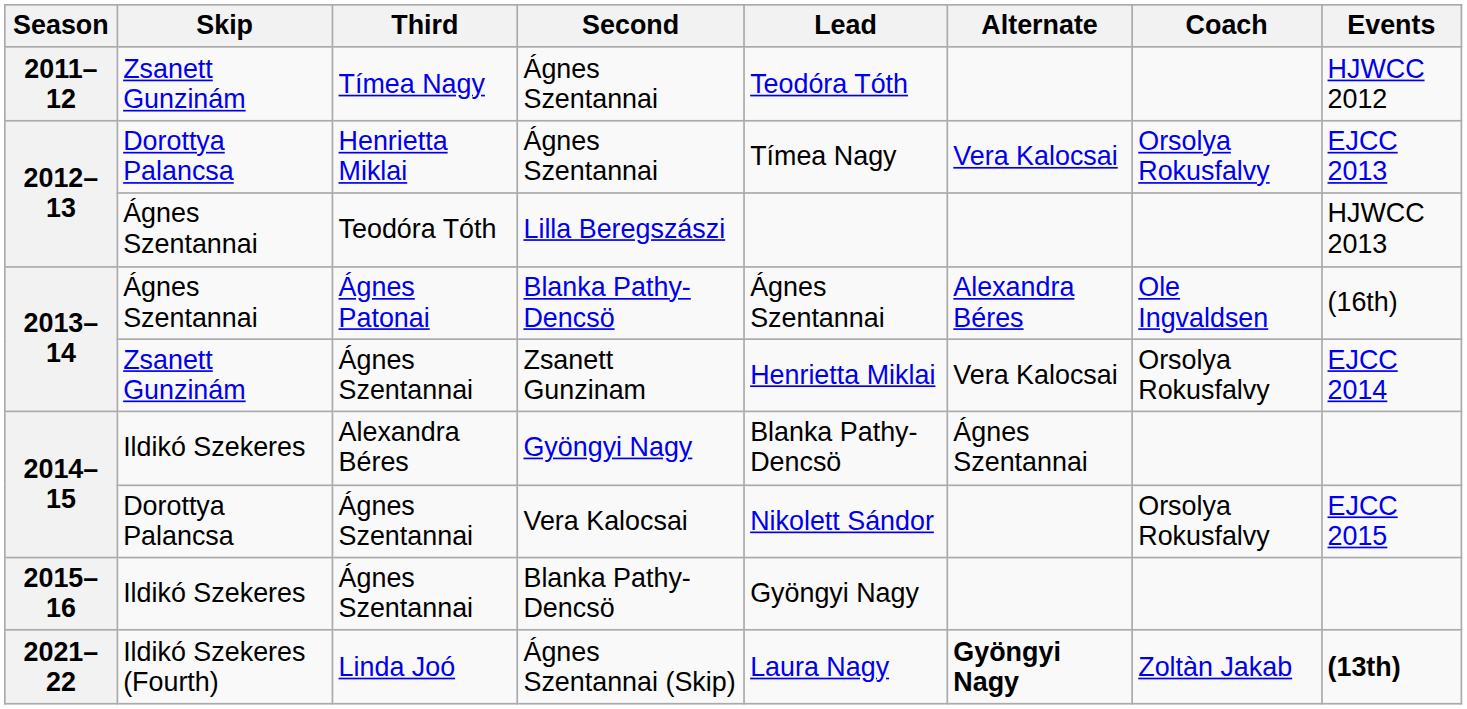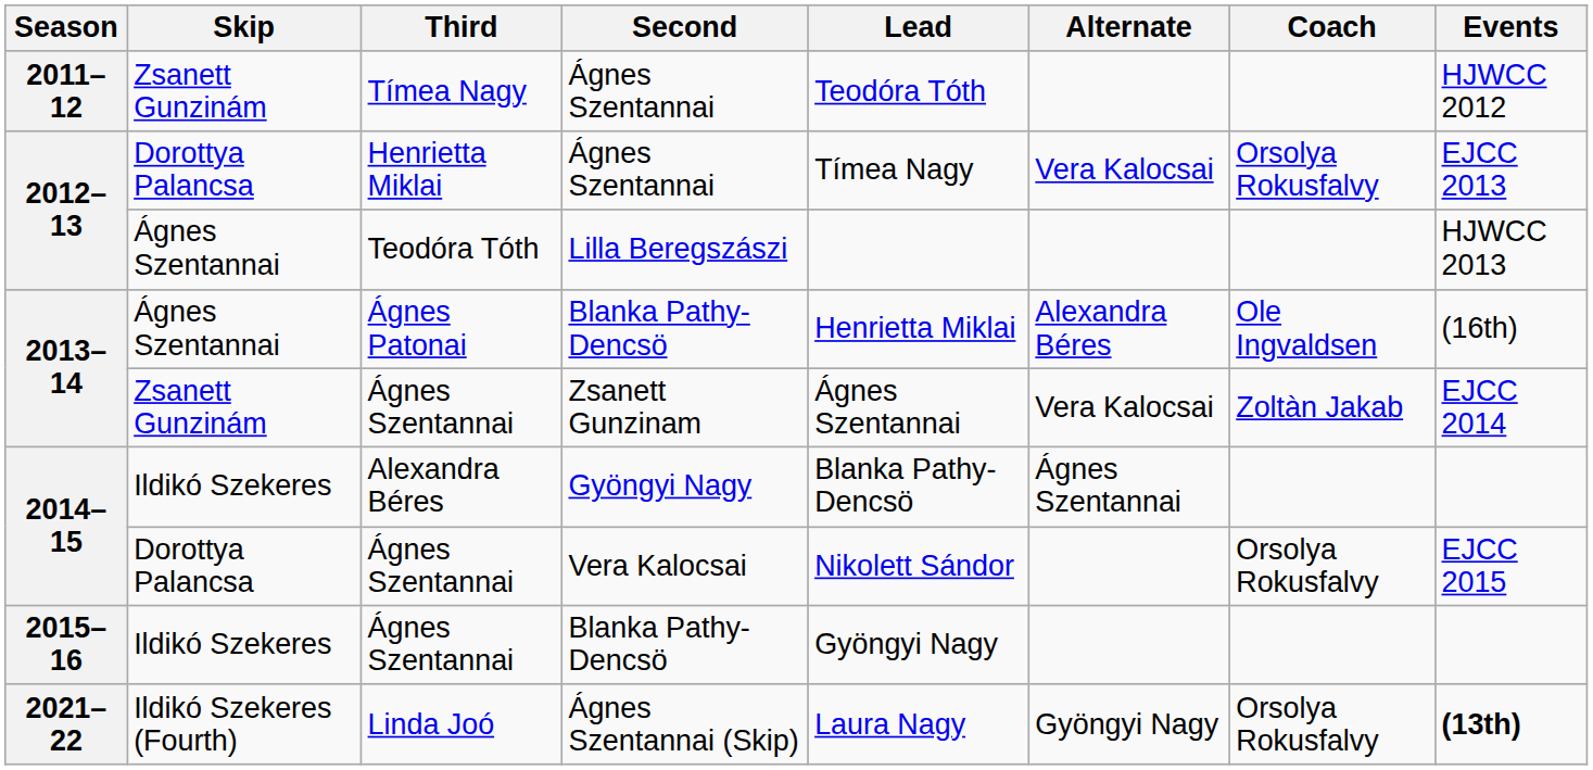Ágnes Patonai | Lead: Ágnes Szentannai -> Henrietta Miklai
Ágnes Szentannai / Zsanett Gunzinam | Lead: Henrietta Miklai -> Ágnes Szentannai
Ágnes Szentannai / Zsanett Gunzinam | Coach: Orsolya Rokusfalvy -> Zoltàn Jakab
Linda Joó | Alternate: bold -> normal
Linda Joó | Coach: Zoltàn Jakab -> Orsolya Rokusfalvy
